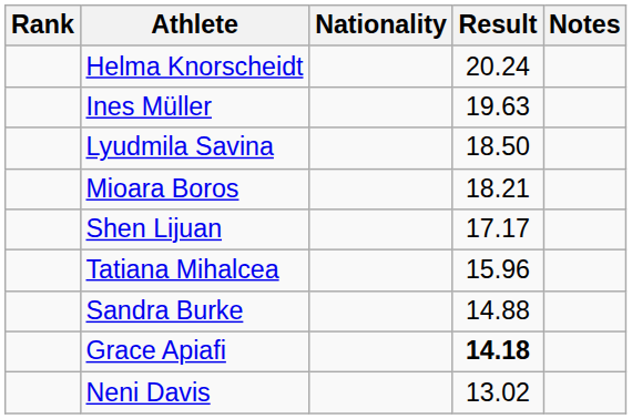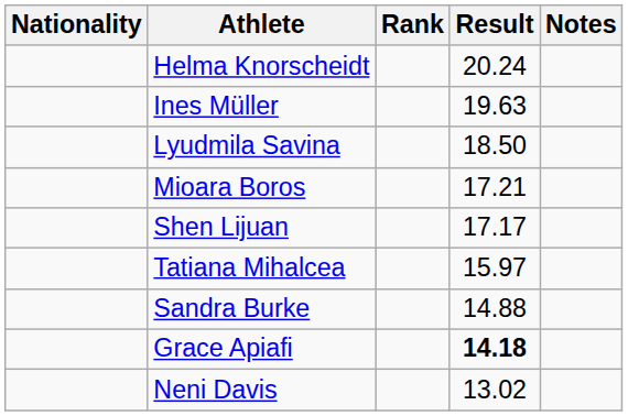columns swapped: Rank <-> Nationality
Mioara Boros | Result: 18.21 -> 17.21
Tatiana Mihalcea | Result: 15.96 -> 15.97
